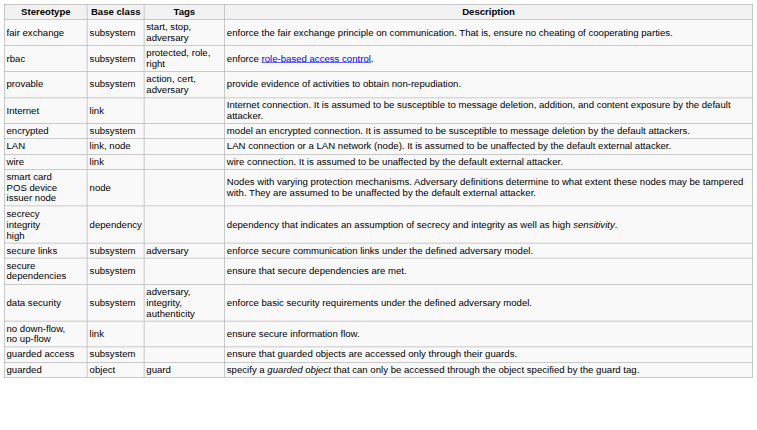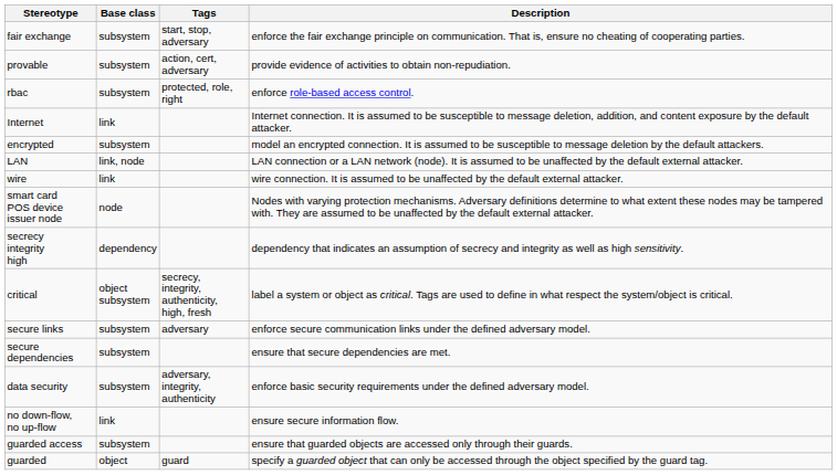rows swapped: provable <-> rbac
+ row: critical | object subsystem | secrecy, integrity, authenticity, high, fresh | label a system or object as critical. Tags are used to define in what respect the system/object is critical.
